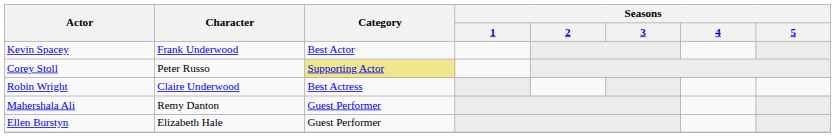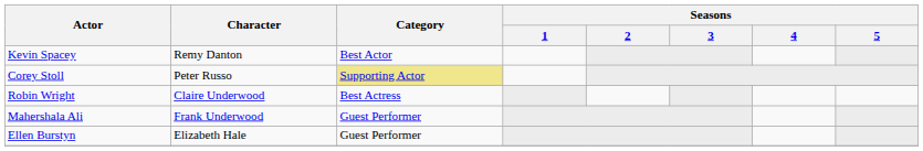Kevin Spacey | Character: Frank Underwood -> Remy Danton
Mahershala Ali | Character: Remy Danton -> Frank Underwood
